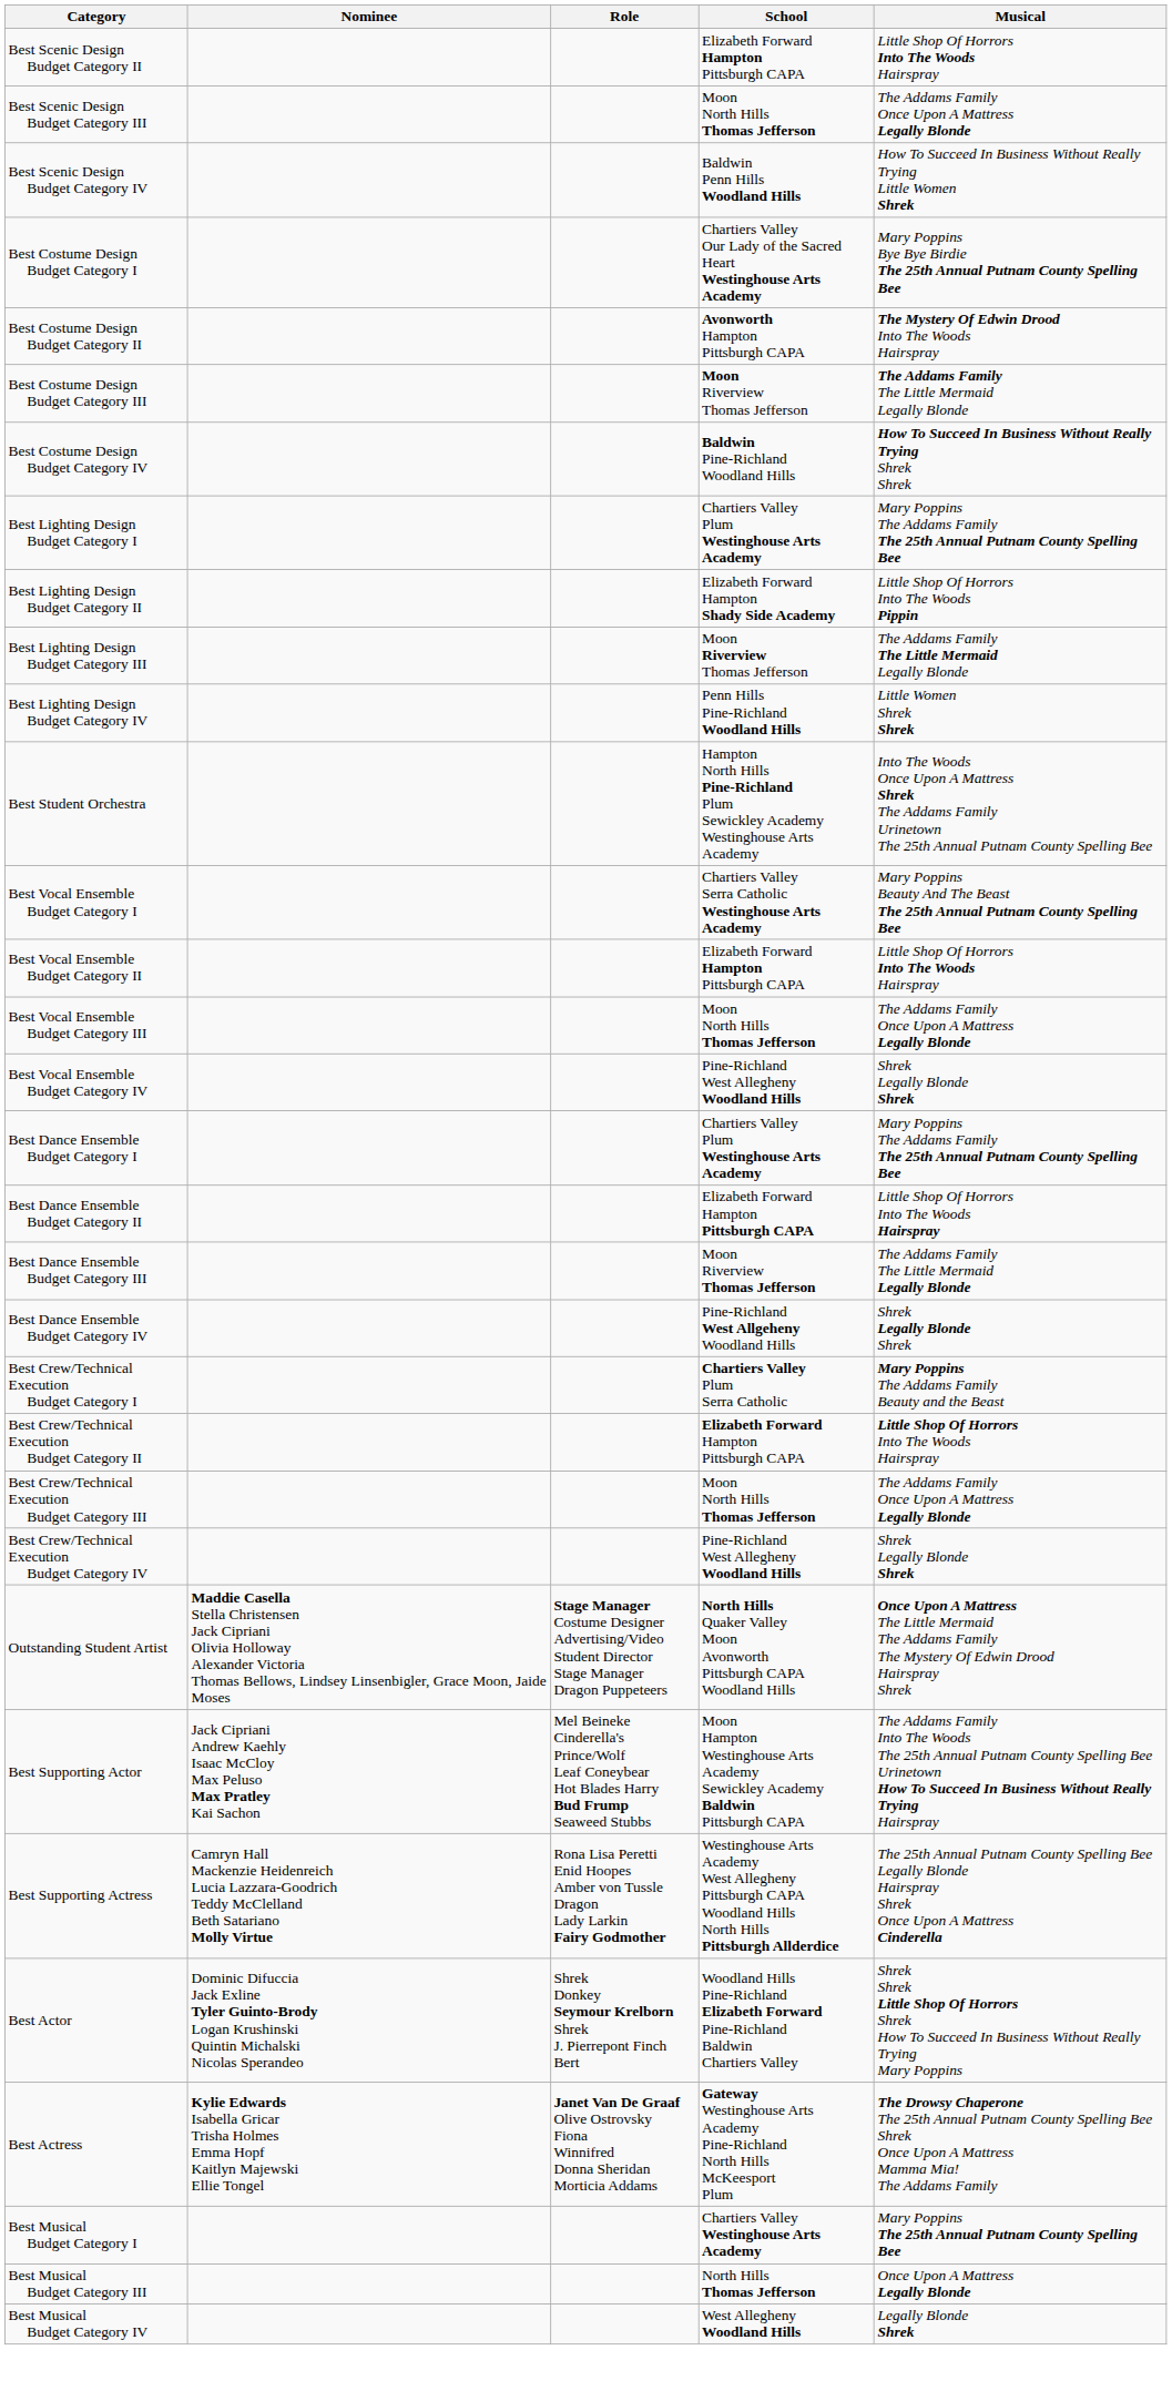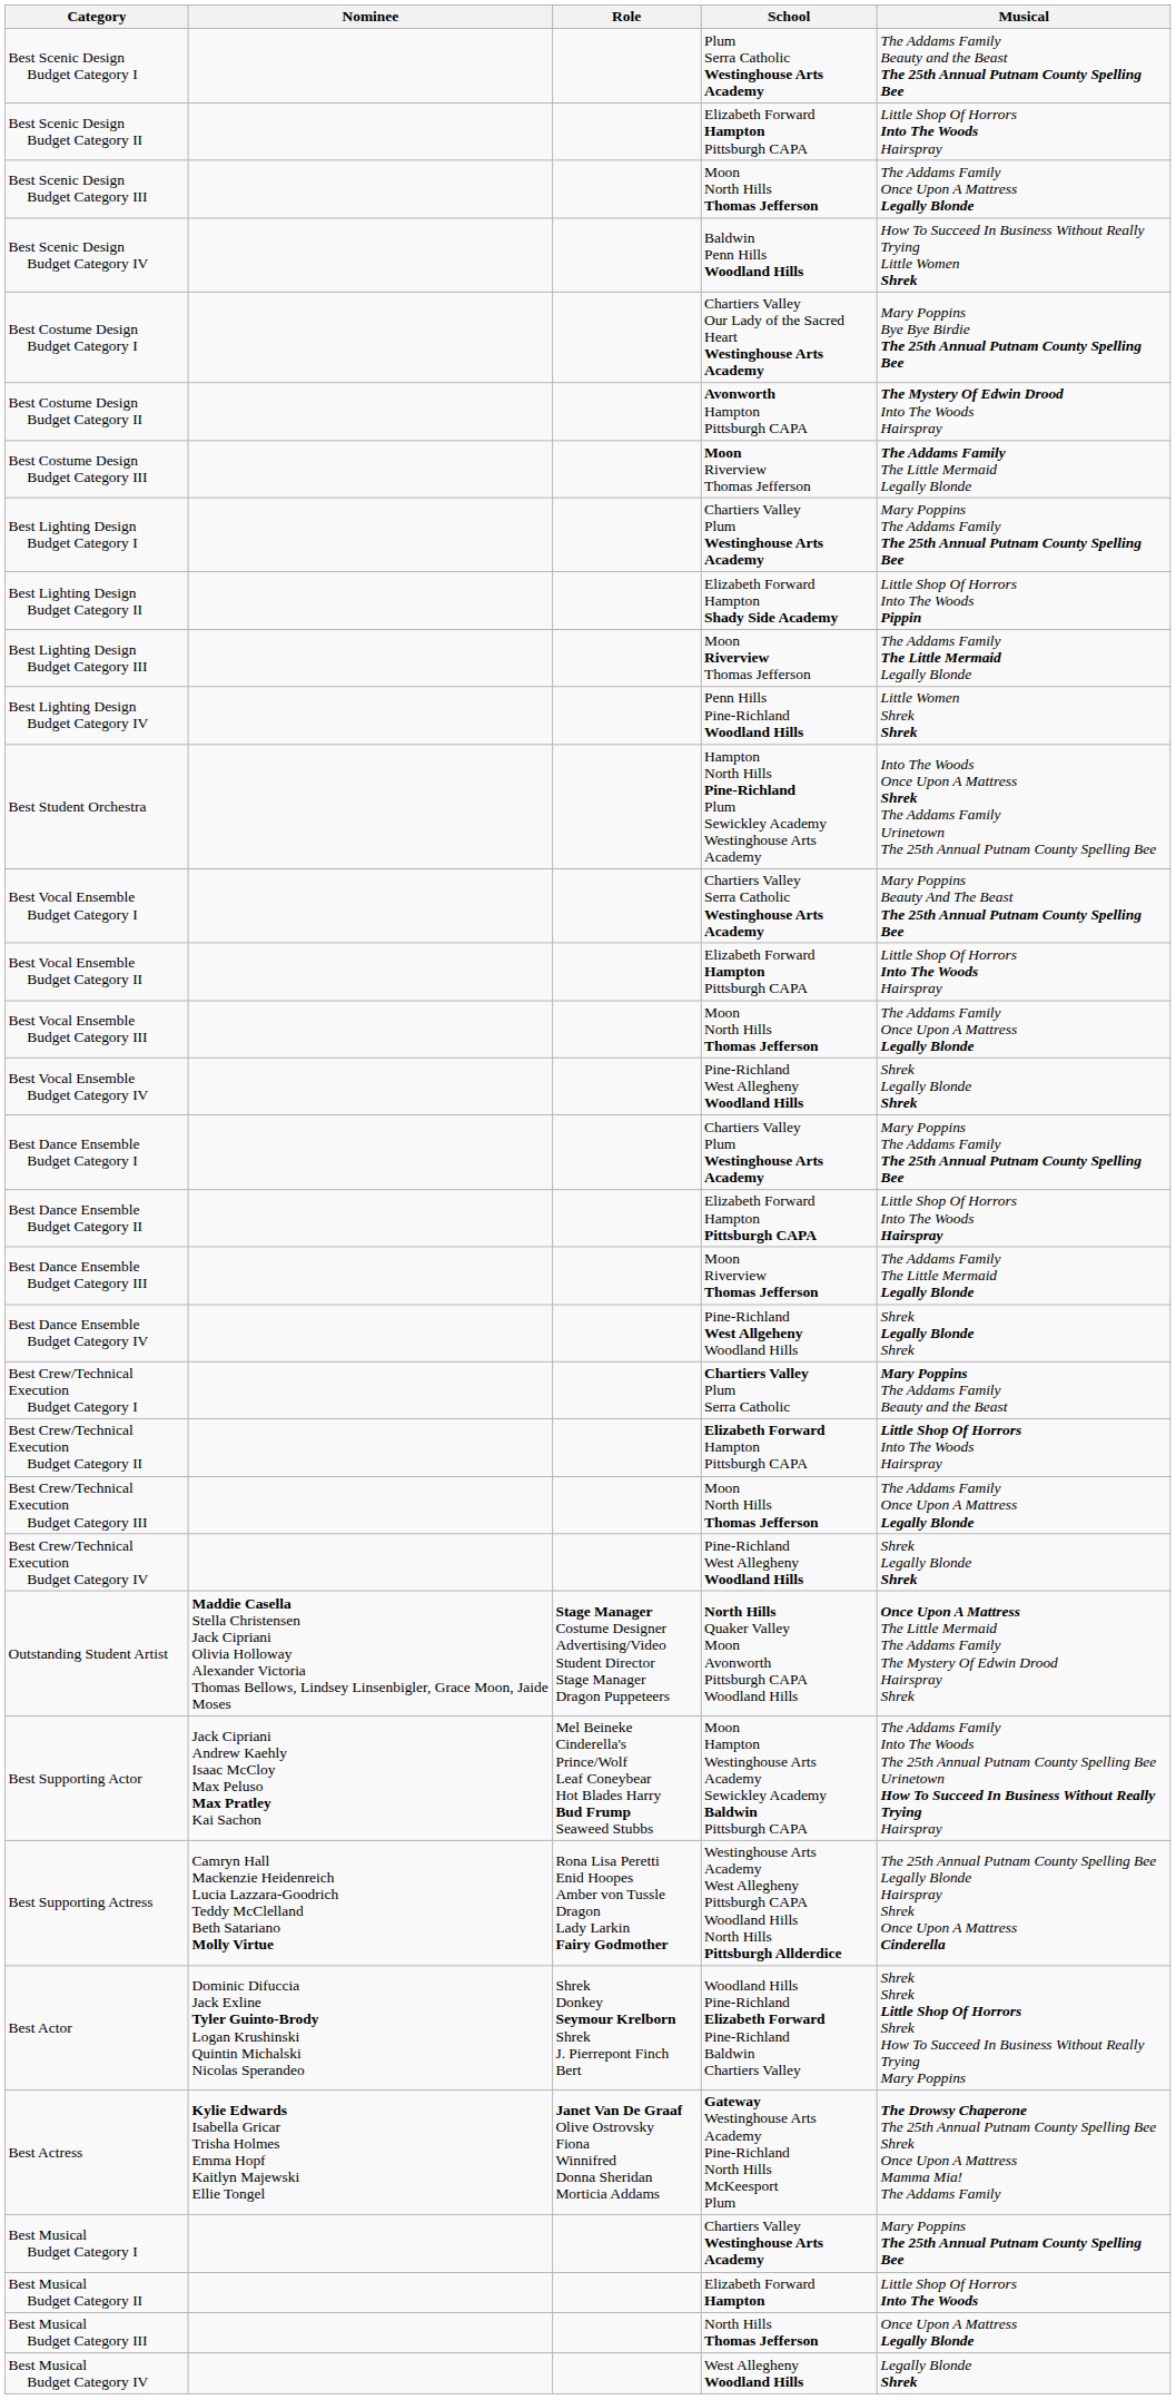+ row: Best Scenic Design Budget Category I | Plum Serra Catholic Westinghouse Arts Academy | The Addams Family Beauty and the Beast The 25th Annual Putnam County Spelling Bee
- row: Best Costume Design Budget Category IV | Baldwin Pine-Richland Woodland Hills | How To Succeed In Business Without Really Trying Shrek Shrek
+ row: Best Musical Budget Category II | Elizabeth Forward Hampton | Little Shop Of Horrors Into The Woods
